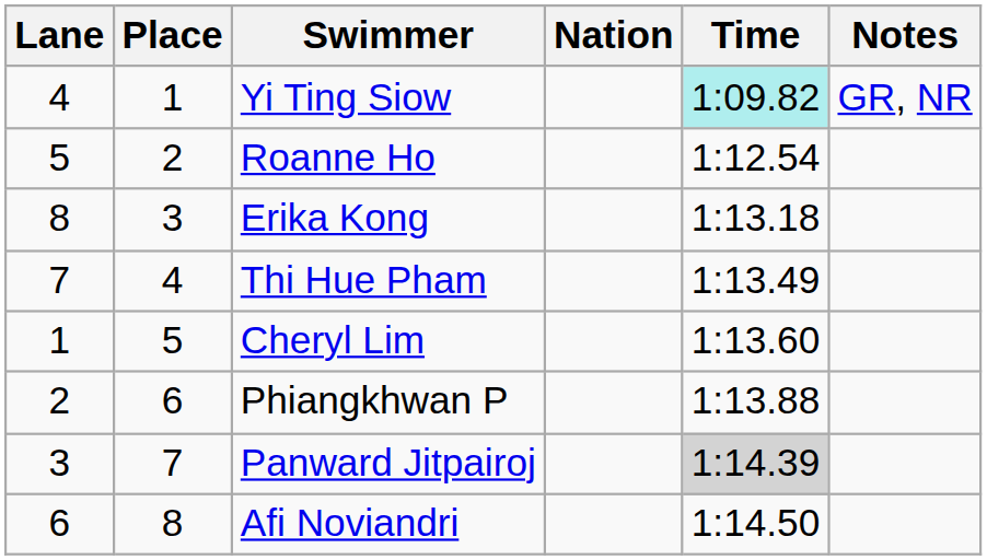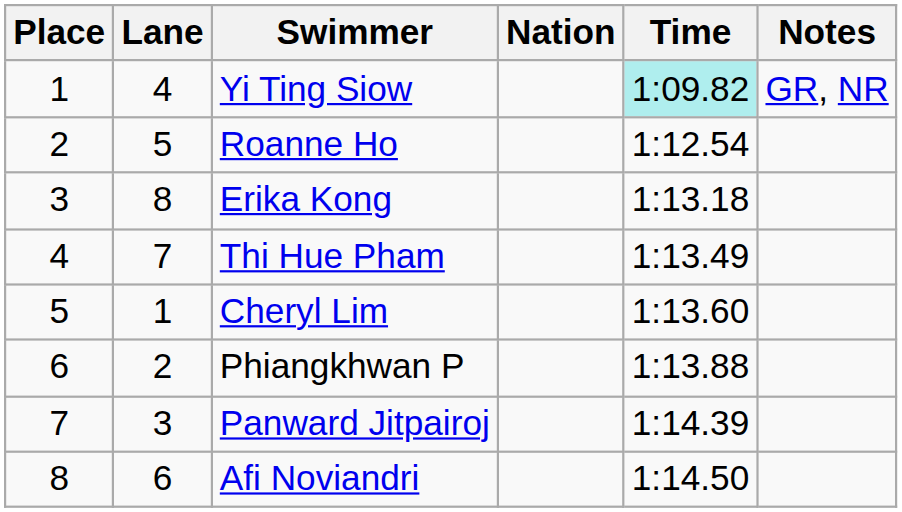columns swapped: Place <-> Lane
Panward Jitpairoj | Time: lightgrey background -> no background
